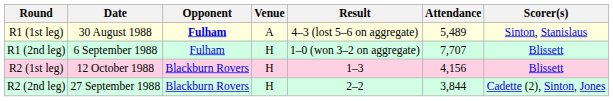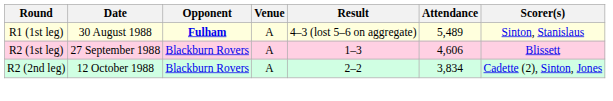- row: R1 (2nd leg) | 6 September 1988 | Fulham | H | 1–0 (won 3–2 on aggregate) | 7,707 | Blissett
R2 (1st leg) | Date: 12 October 1988 -> 27 September 1988
R2 (1st leg) | Venue: H -> A
R2 (1st leg) | Attendance: 4,156 -> 4,606
R2 (2nd leg) | Date: 27 September 1988 -> 12 October 1988
R2 (2nd leg) | Venue: H -> A
R2 (2nd leg) | Attendance: 3,844 -> 3,834
